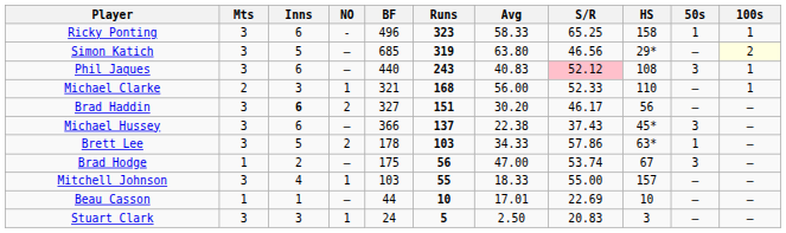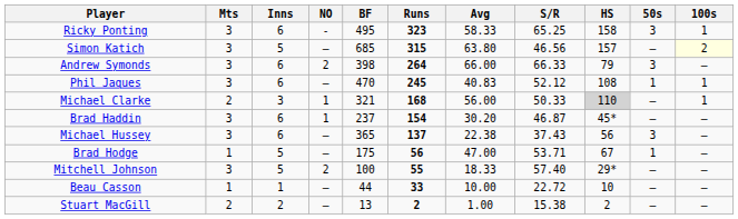Ricky Ponting | BF: 496 -> 495
Ricky Ponting | 50s: 1 -> 3
Simon Katich | Runs: 319 -> 315
Simon Katich | HS: 29* -> 157
+ row: Andrew Symonds | 3 | 6 | 2 | 398 | 264 | 66.00 | 66.33 | 79 | 3 | –
Phil Jaques | BF: 440 -> 470
Phil Jaques | Runs: 243 -> 245
Phil Jaques | S/R: pink background -> no background
Phil Jaques | 50s: 3 -> 1
Michael Clarke | S/R: 52.33 -> 50.33
Michael Clarke | HS: no background -> lightgrey background
Brad Haddin | Inns: bold -> normal
Brad Haddin | NO: 2 -> 1
Brad Haddin | BF: 327 -> 237
Brad Haddin | Runs: 151 -> 154
Brad Haddin | S/R: 46.17 -> 46.87
Brad Haddin | HS: 56 -> 45*
Michael Hussey | BF: 366 -> 365
Michael Hussey | HS: 45* -> 56
- row: Brett Lee | 3 | 5 | 2 | 178 | 103 | 34.33 | 57.86 | 63* | 1 | –
Brad Hodge | Inns: 2 -> 5
Brad Hodge | S/R: 53.74 -> 53.71
Brad Hodge | 50s: 3 -> 1
Mitchell Johnson | Inns: 4 -> 5
Mitchell Johnson | NO: 1 -> 2
Mitchell Johnson | BF: 103 -> 100
Mitchell Johnson | S/R: 55.00 -> 57.40
Mitchell Johnson | HS: 157 -> 29*
Beau Casson | Runs: 10 -> 33
Beau Casson | Avg: 17.01 -> 10.00
Beau Casson | S/R: 22.69 -> 22.72
- row: Stuart Clark | 3 | 3 | 1 | 24 | 5 | 2.50 | 20.83 | 3 | – | –
+ row: Stuart MacGill | 2 | 2 | – | 13 | 2 | 1.00 | 15.38 | 2 | – | –
